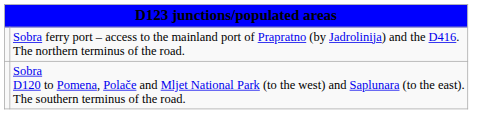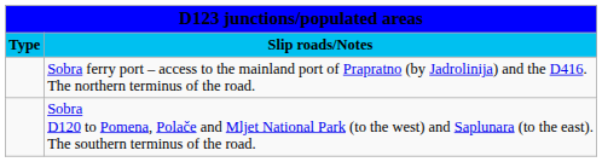+ row: Type | Slip roads/Notes
